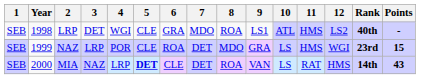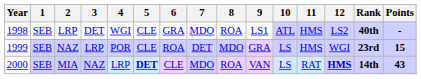columns swapped: Year <-> 1
MIA | 7: DET -> MDO
MIA | 12: normal -> bold
